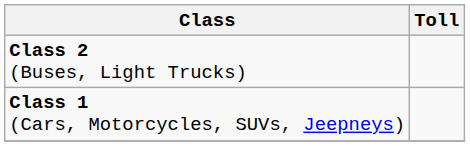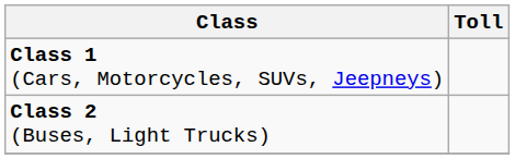rows swapped: Class 1 (Cars, Motorcycles, SUVs, Jeepneys) <-> Class 2 (Buses, Light Trucks)
